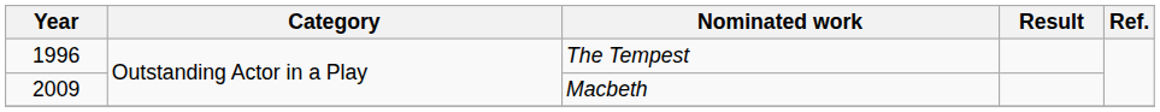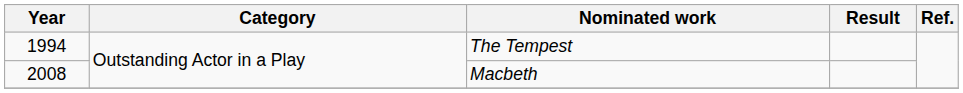The Tempest | Year: 1996 -> 1994
Macbeth | Year: 2009 -> 2008
